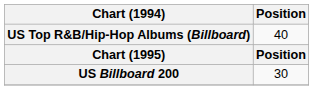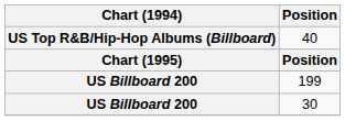+ row: US Billboard 200 | 199
